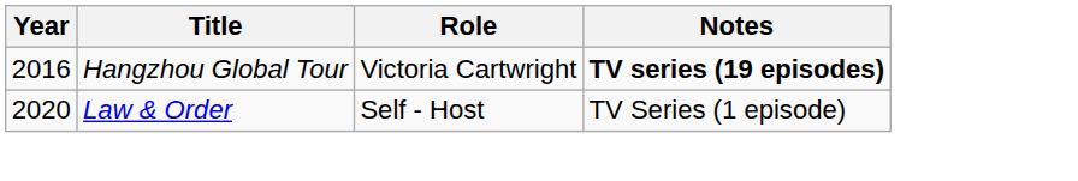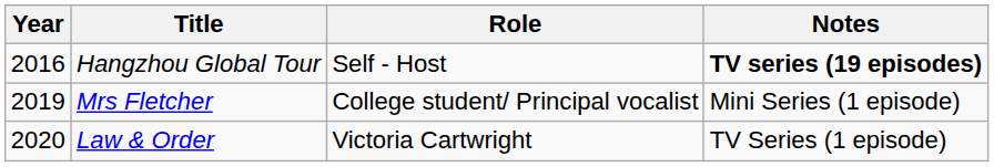Hangzhou Global Tour | Role: Victoria Cartwright -> Self - Host
+ row: 2019 | Mrs Fletcher | College student/ Principal vocalist | Mini Series (1 episode)
Law & Order | Role: Self - Host -> Victoria Cartwright
